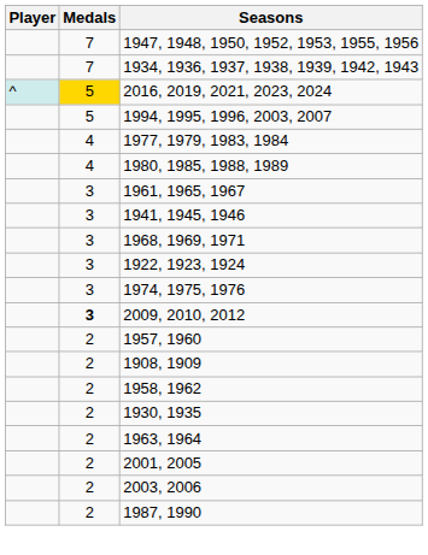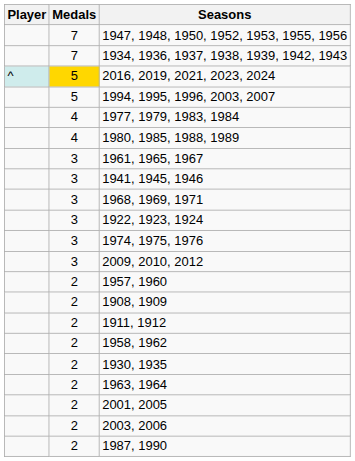2009, 2010, 2012 | Medals: bold -> normal
+ row: 2 | 1911, 1912
